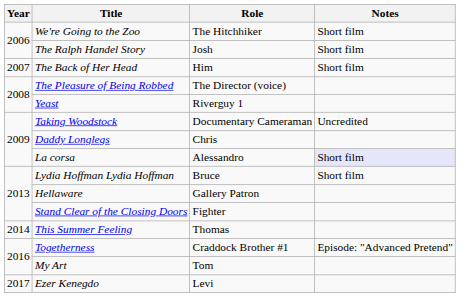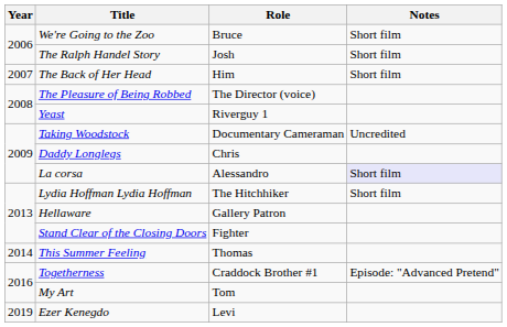We're Going to the Zoo | Role: The Hitchhiker -> Bruce
Lydia Hoffman Lydia Hoffman | Role: Bruce -> The Hitchhiker
Ezer Kenegdo | Year: 2017 -> 2019
